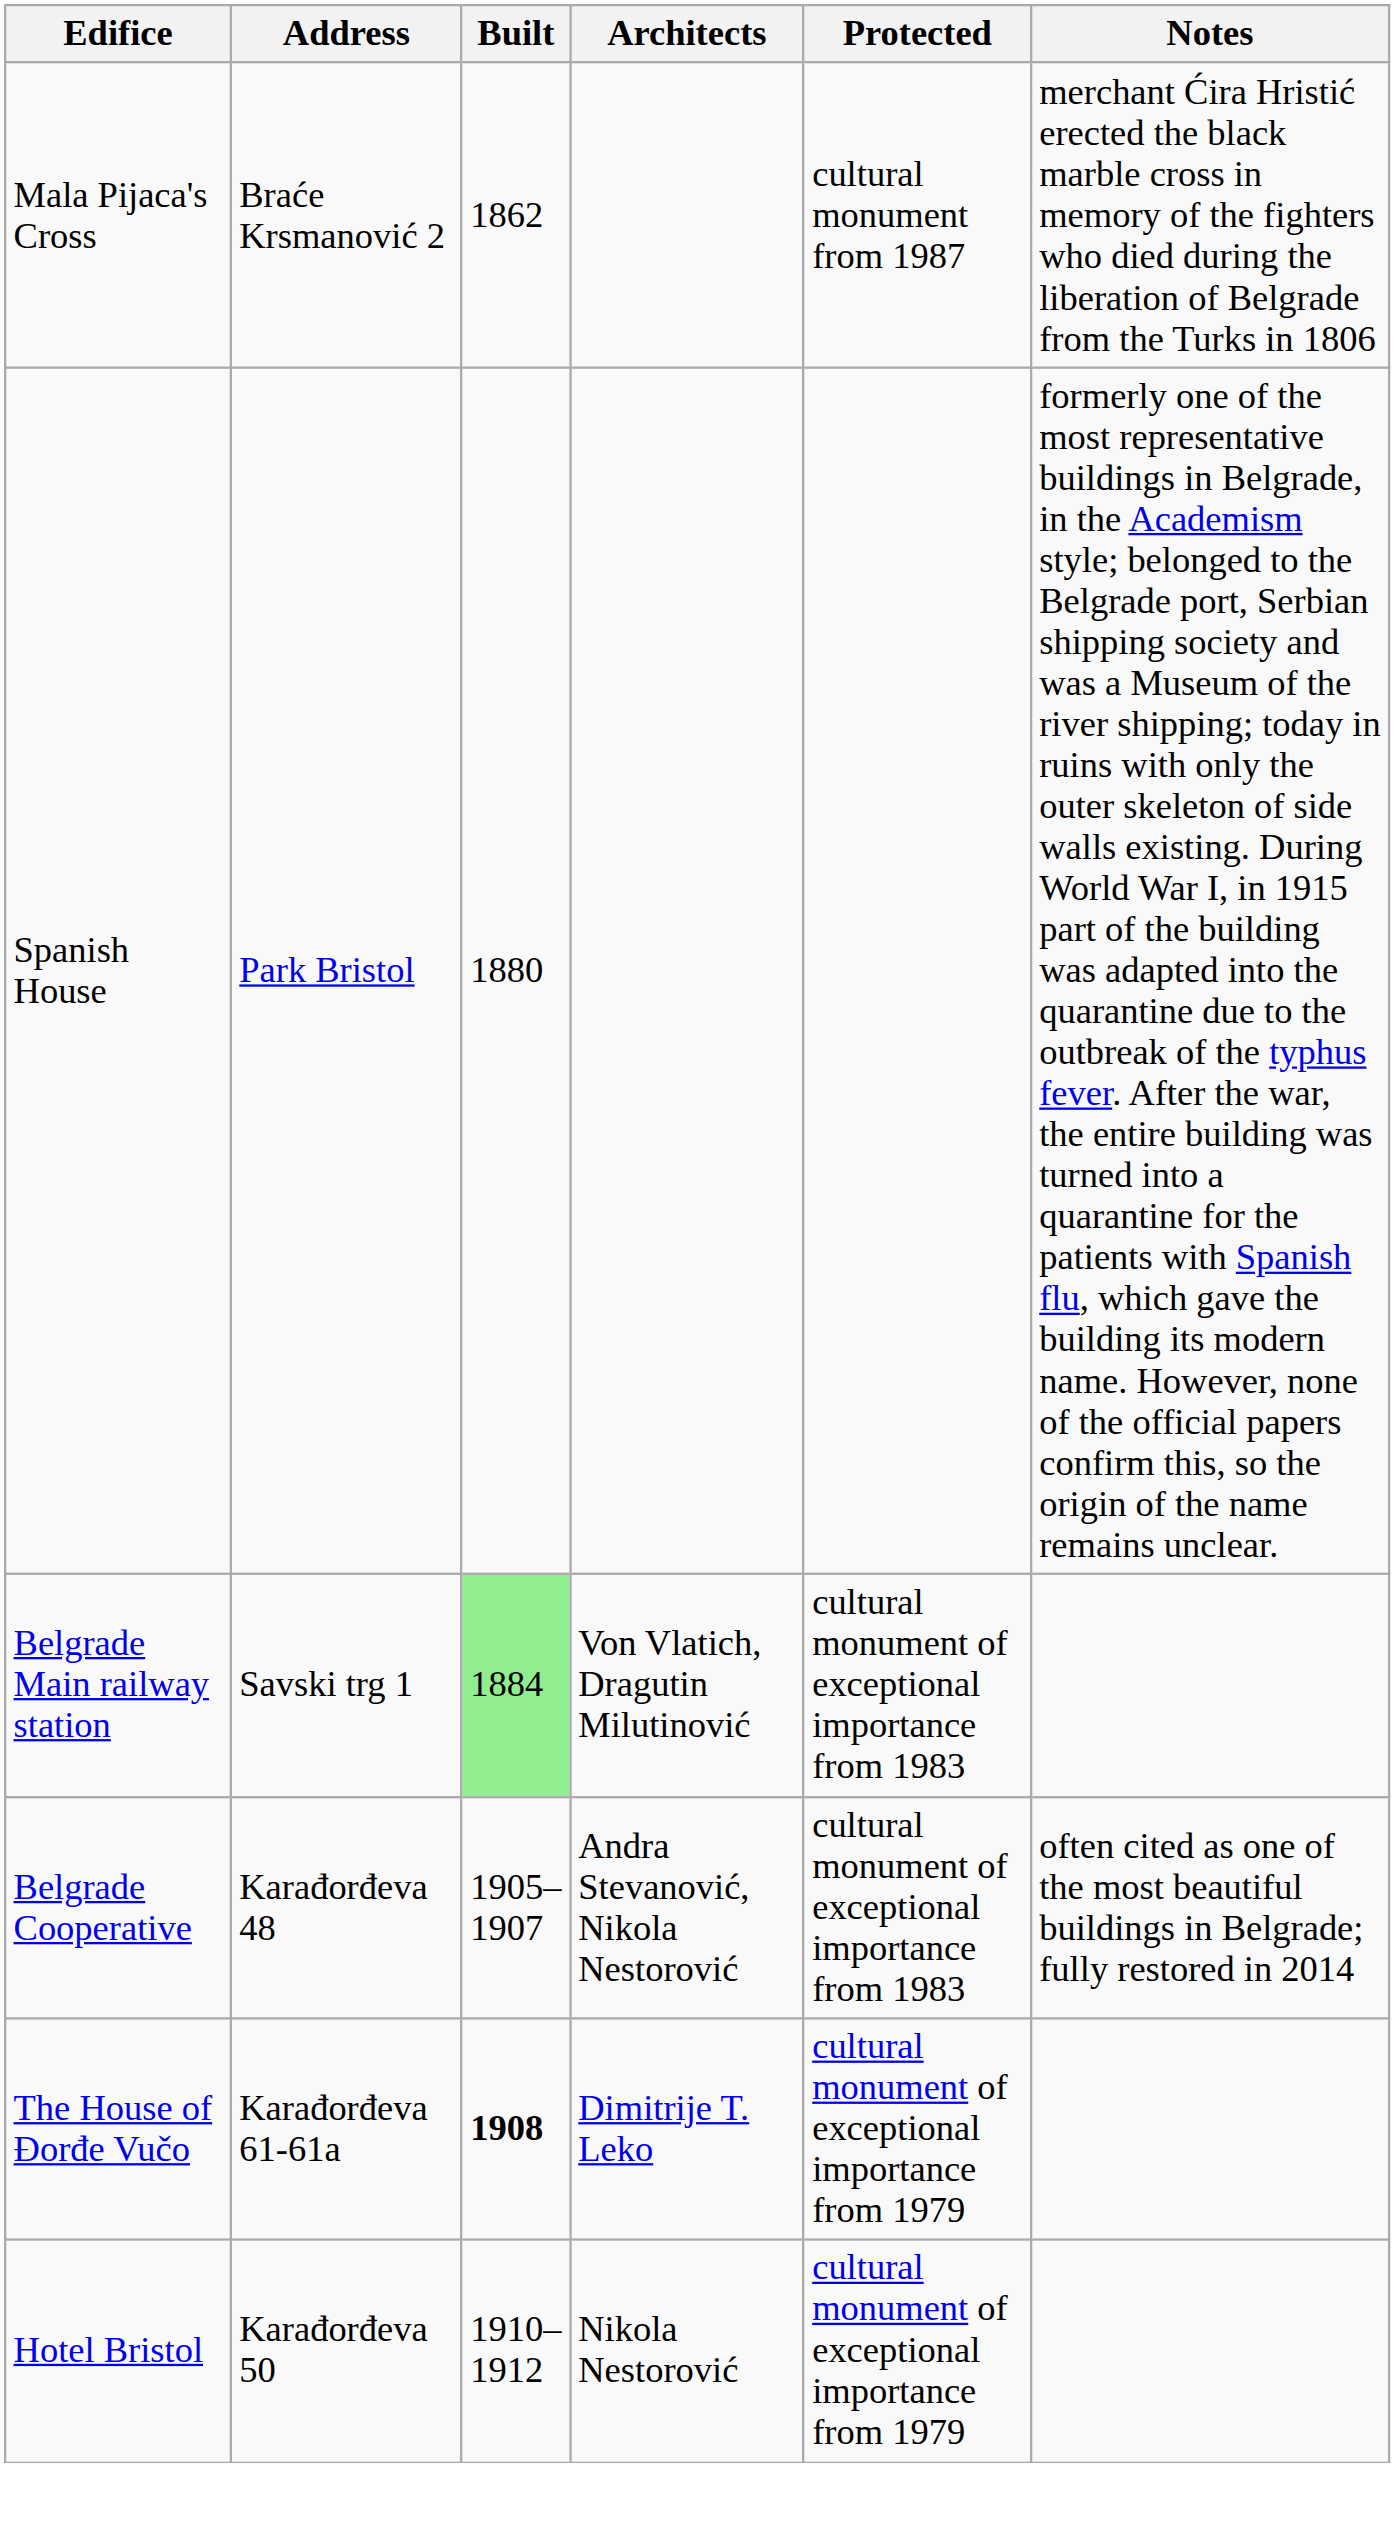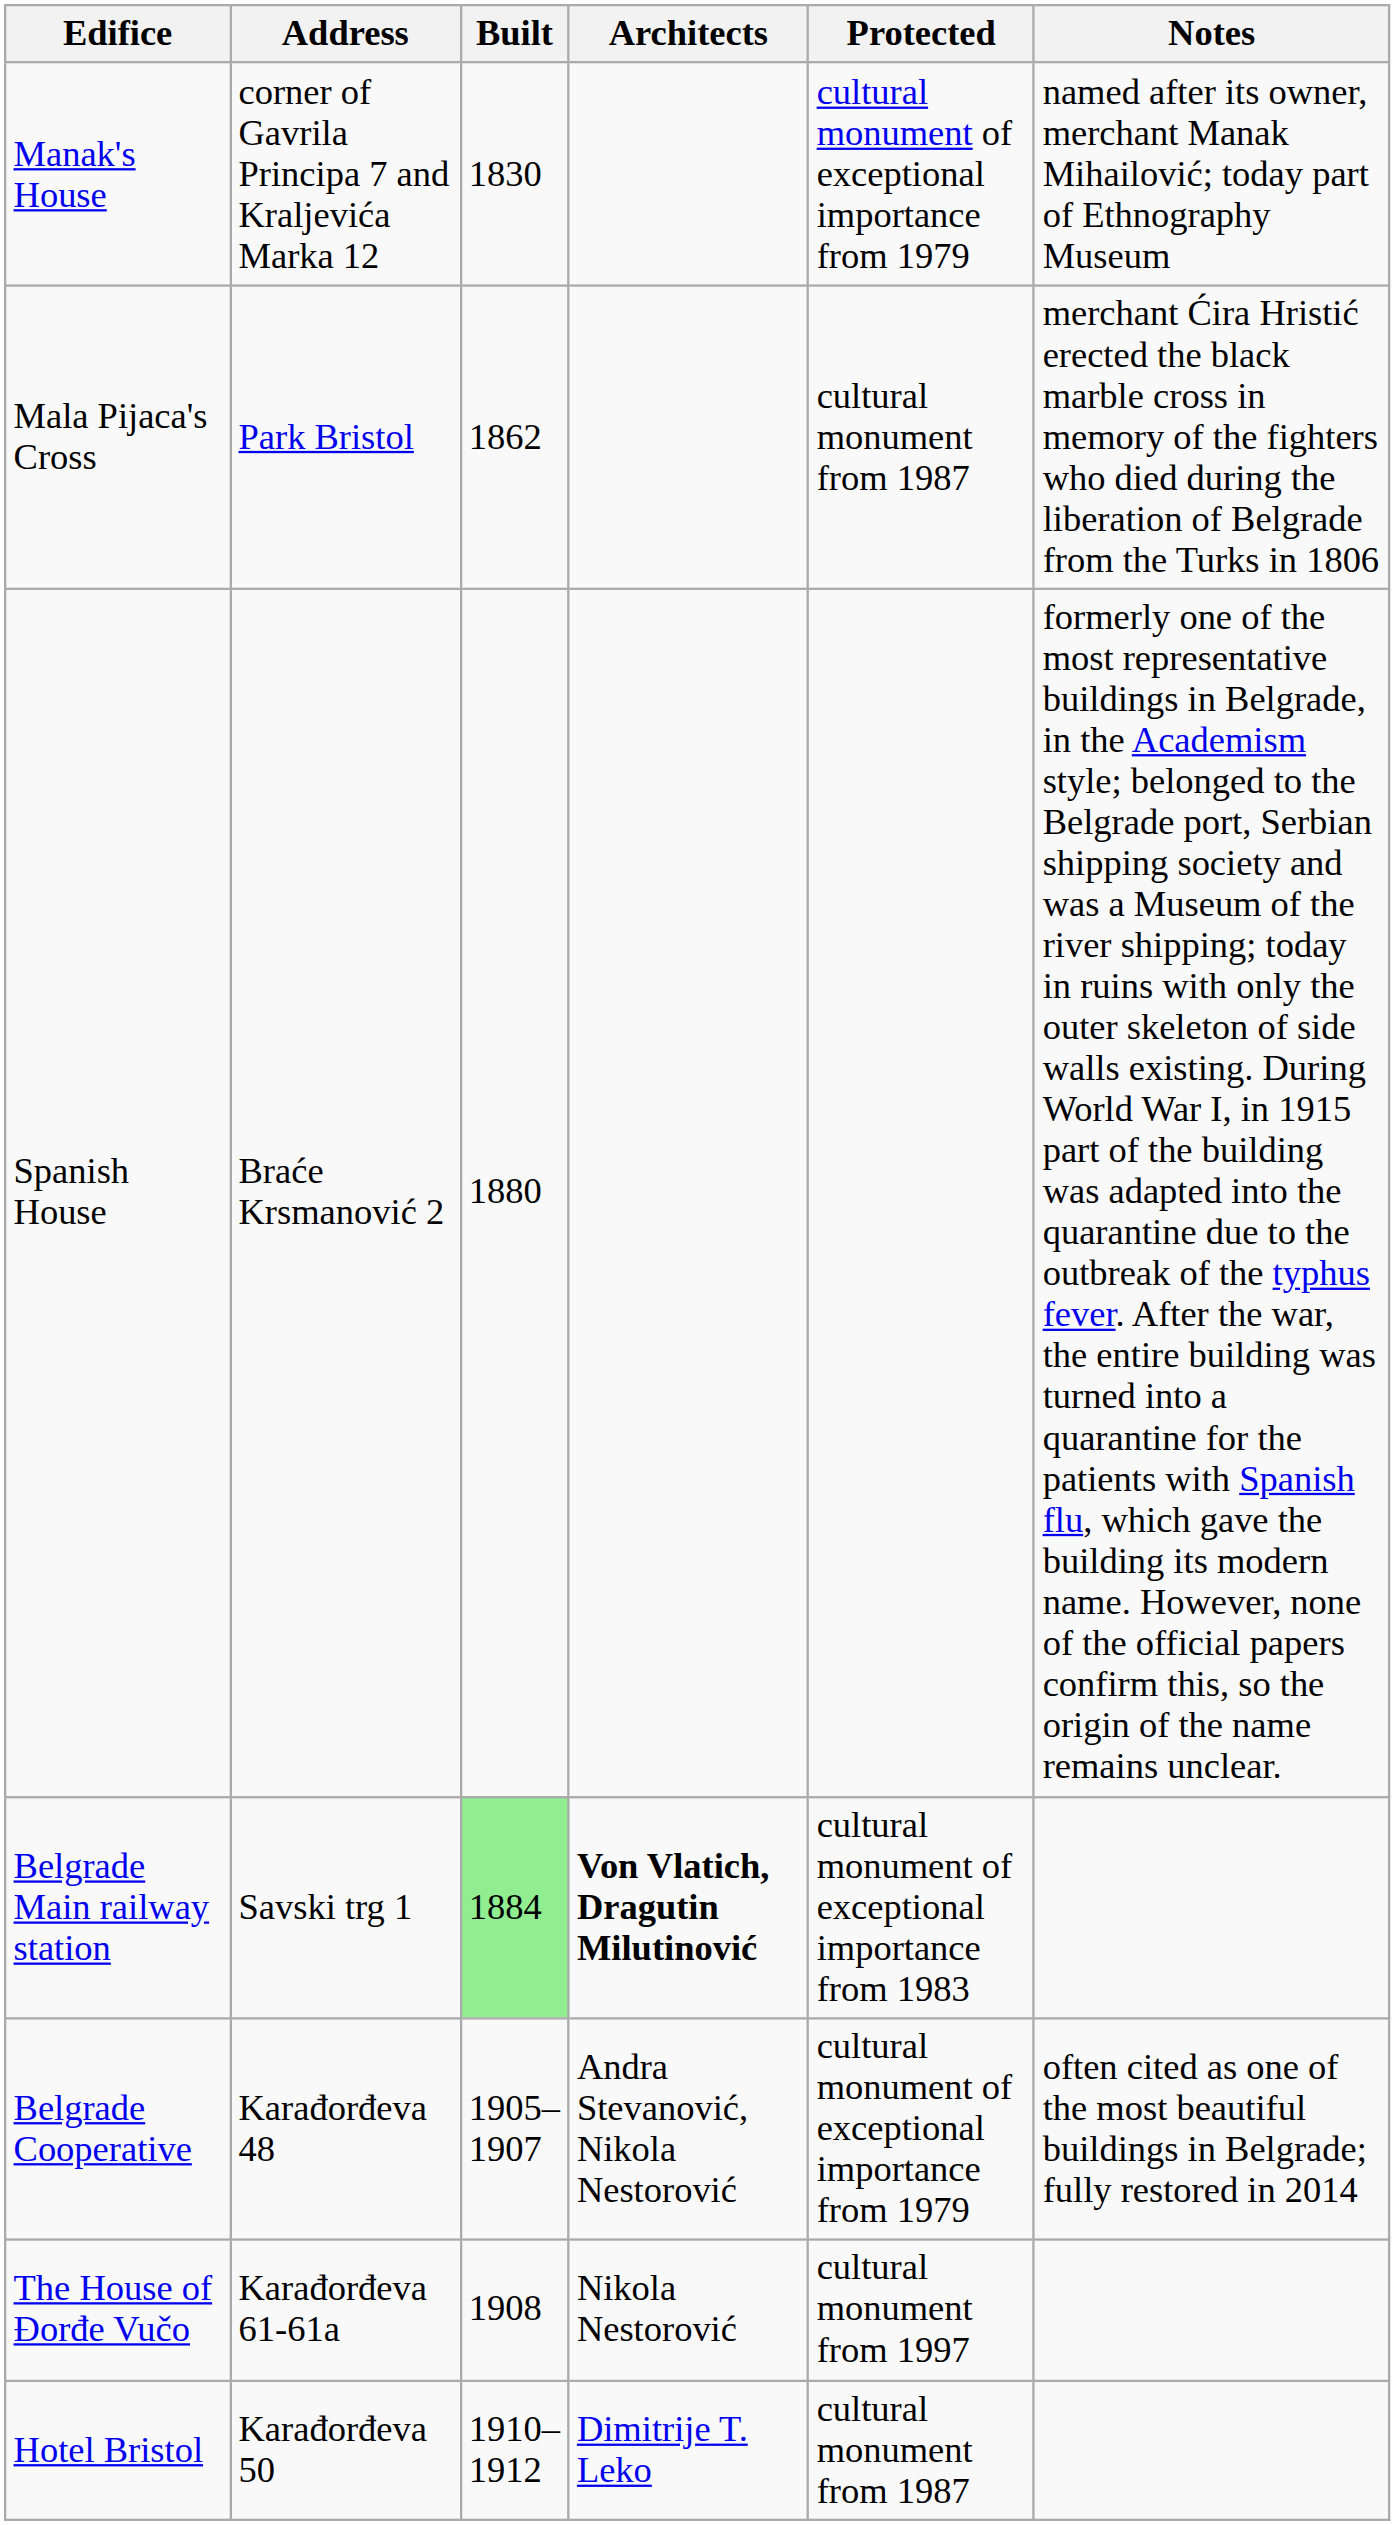+ row: Manak's House | corner of Gavrila Principa 7 and Kraljevića Marka 12 | 1830 | cultural monument of exceptional importance from 1979 | named after its owner, merchant Manak Mihailović; today part of Ethnography Museum
Mala Pijaca's Cross | Address: Braće Krsmanović 2 -> Park Bristol
Spanish House | Address: Park Bristol -> Braće Krsmanović 2
Belgrade Main railway station | Architects: normal -> bold
Belgrade Cooperative | Protected: cultural monument of exceptional importance from 1983 -> cultural monument of exceptional importance from 1979
The House of Đorđe Vučo | Built: bold -> normal
The House of Đorđe Vučo | Architects: Dimitrije T. Leko -> Nikola Nestorović
The House of Đorđe Vučo | Protected: cultural monument of exceptional importance from 1979 -> cultural monument from 1997
Hotel Bristol | Architects: Nikola Nestorović -> Dimitrije T. Leko
Hotel Bristol | Protected: cultural monument of exceptional importance from 1979 -> cultural monument from 1987
